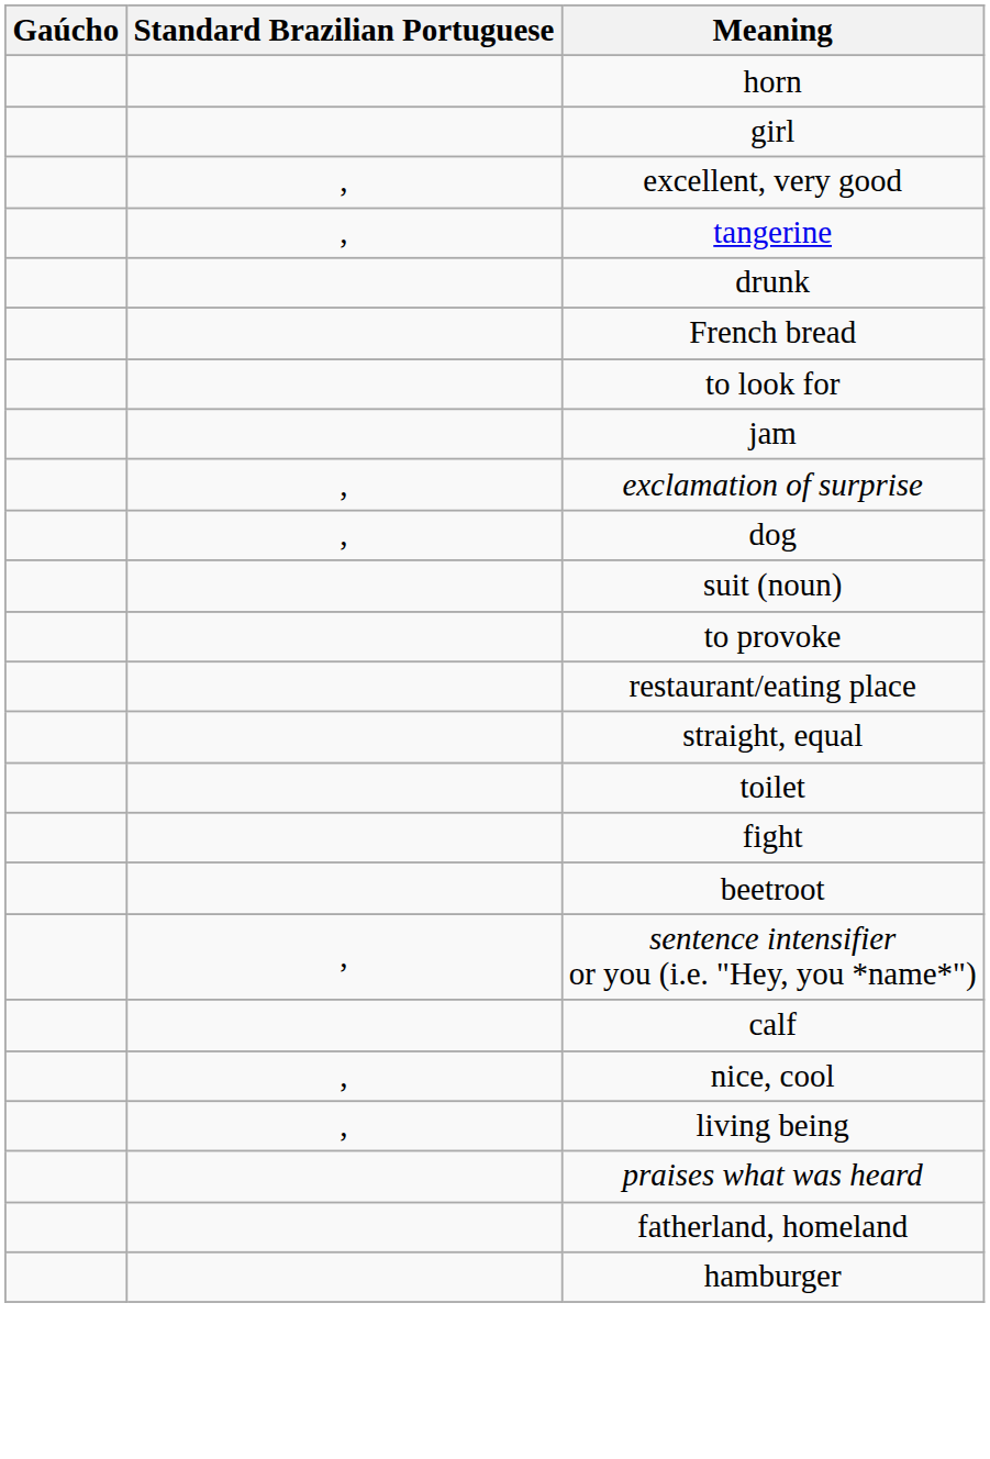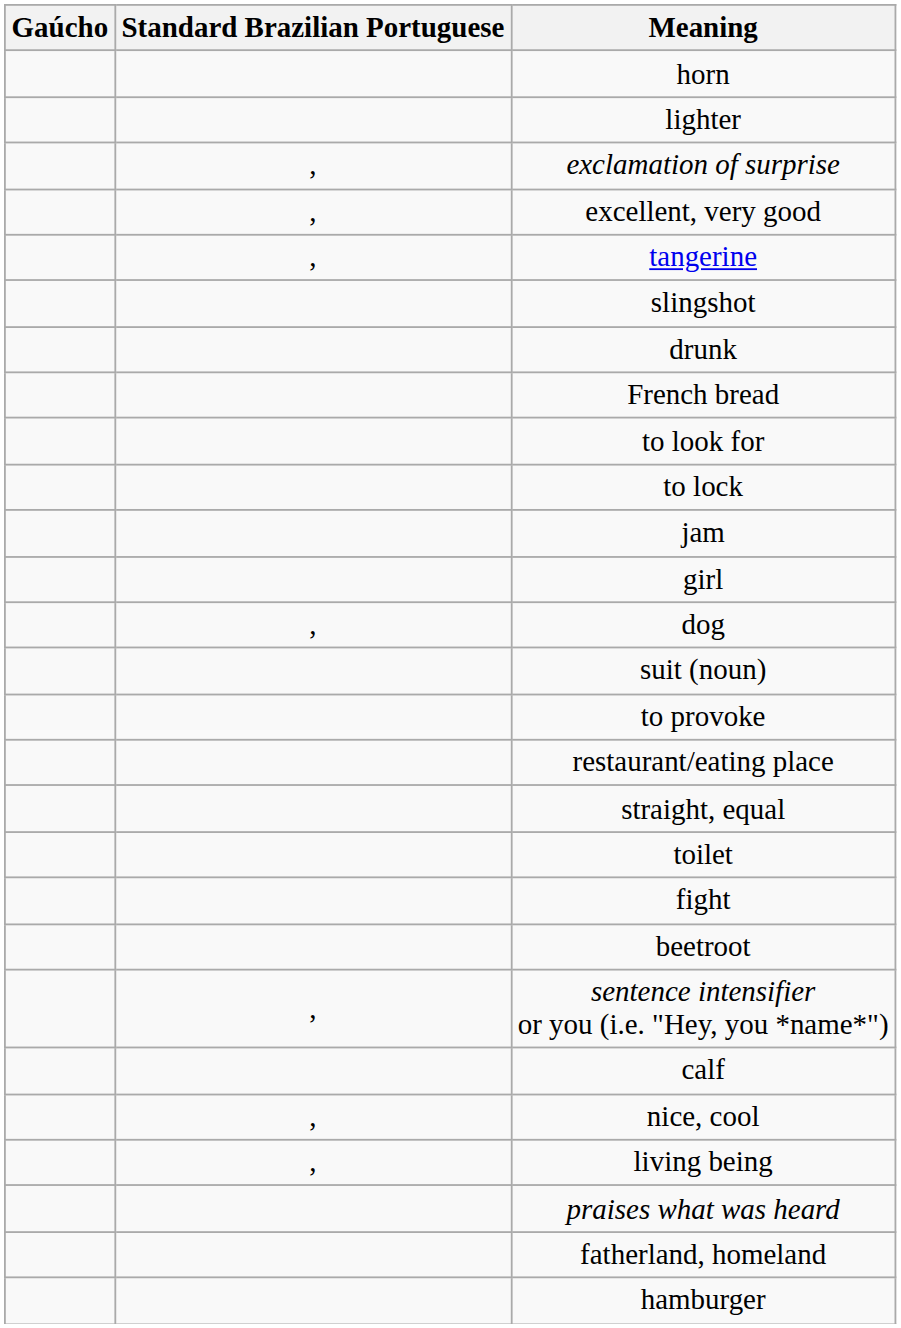+ row: lighter
rows swapped: exclamation of surprise <-> girl
+ row: slingshot
+ row: to lock
